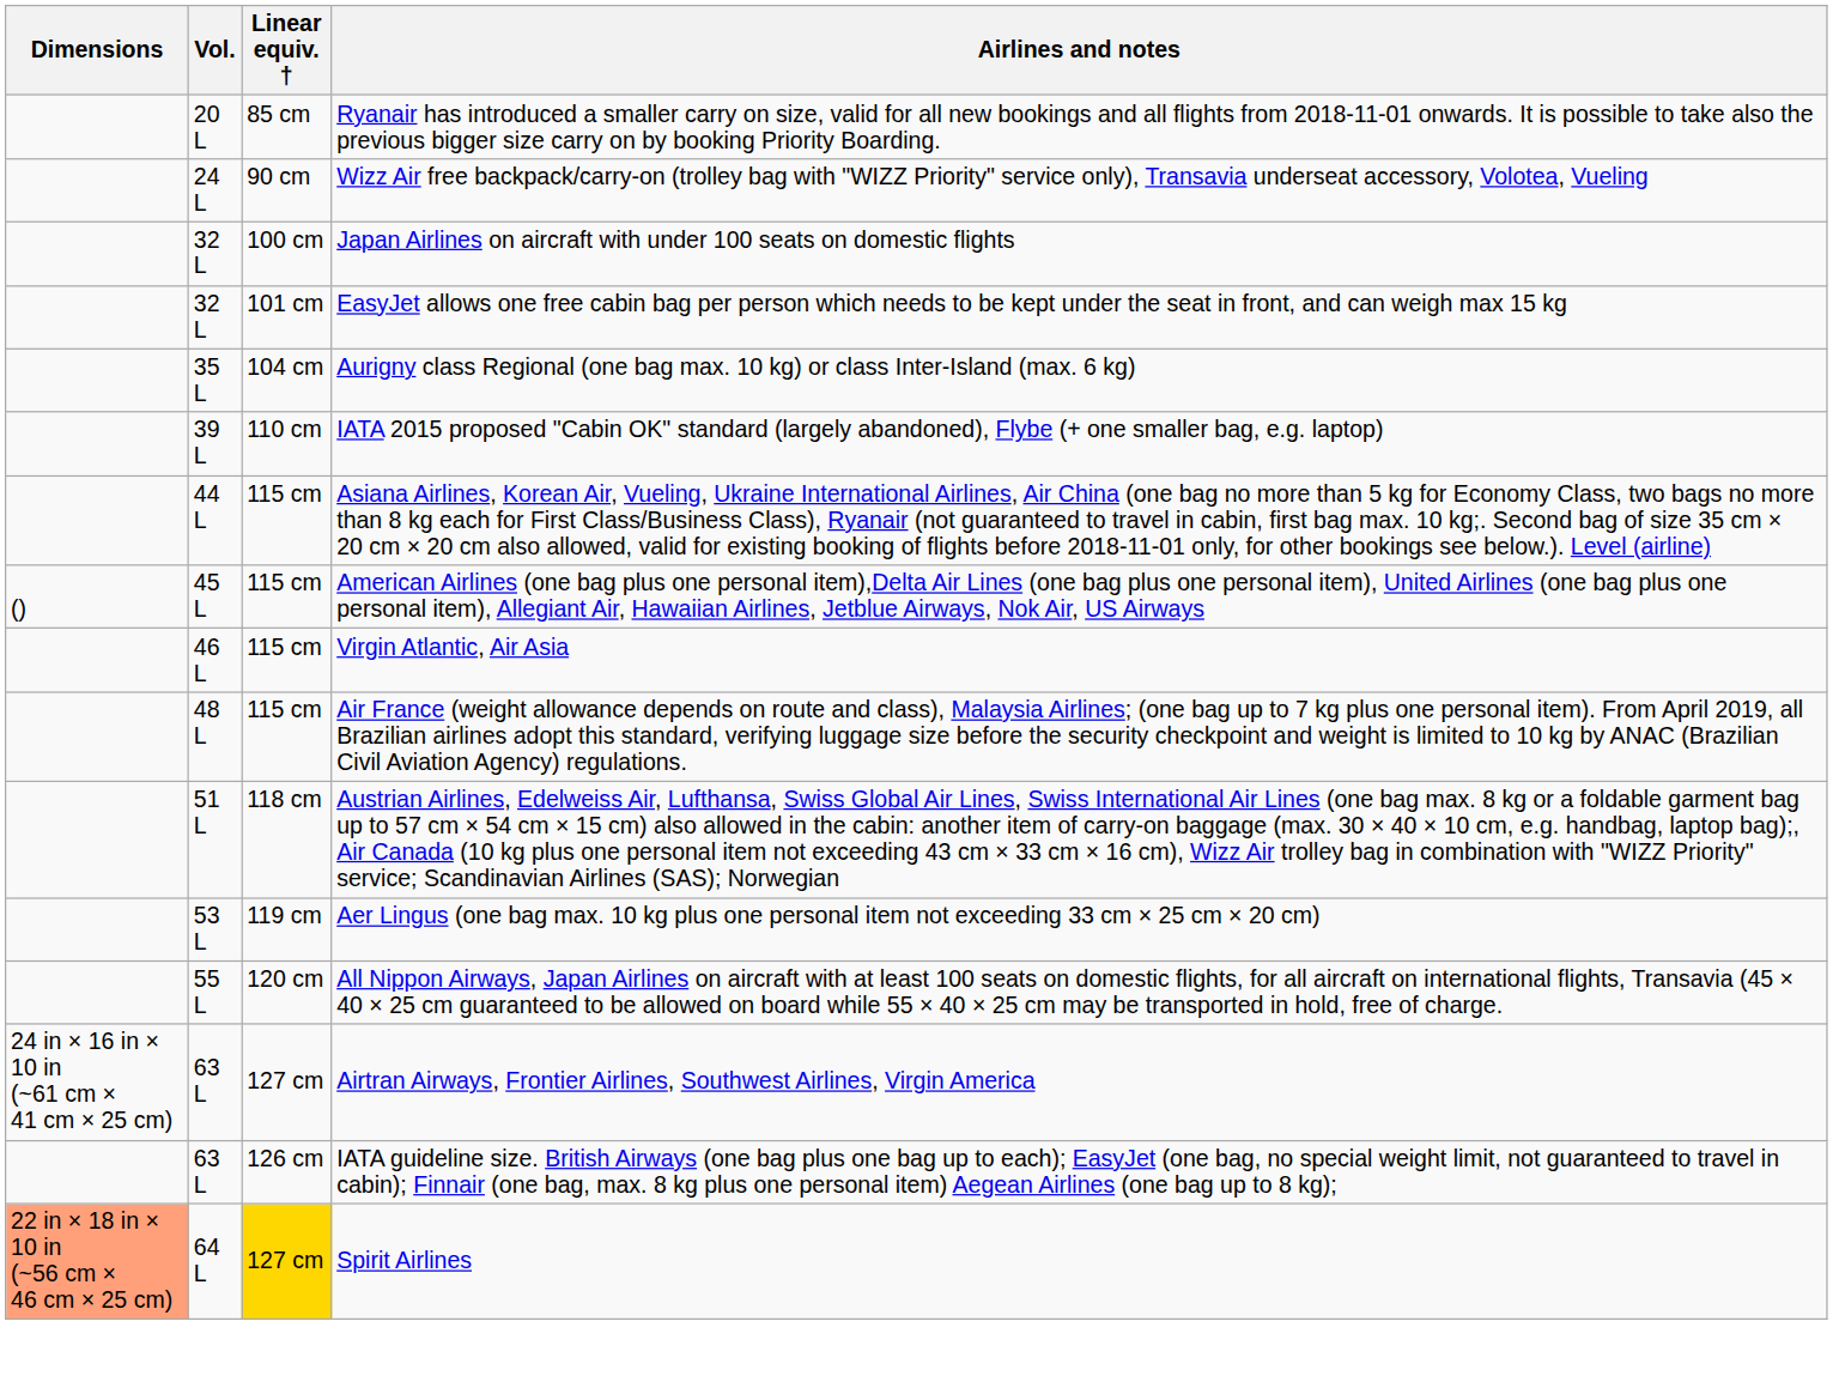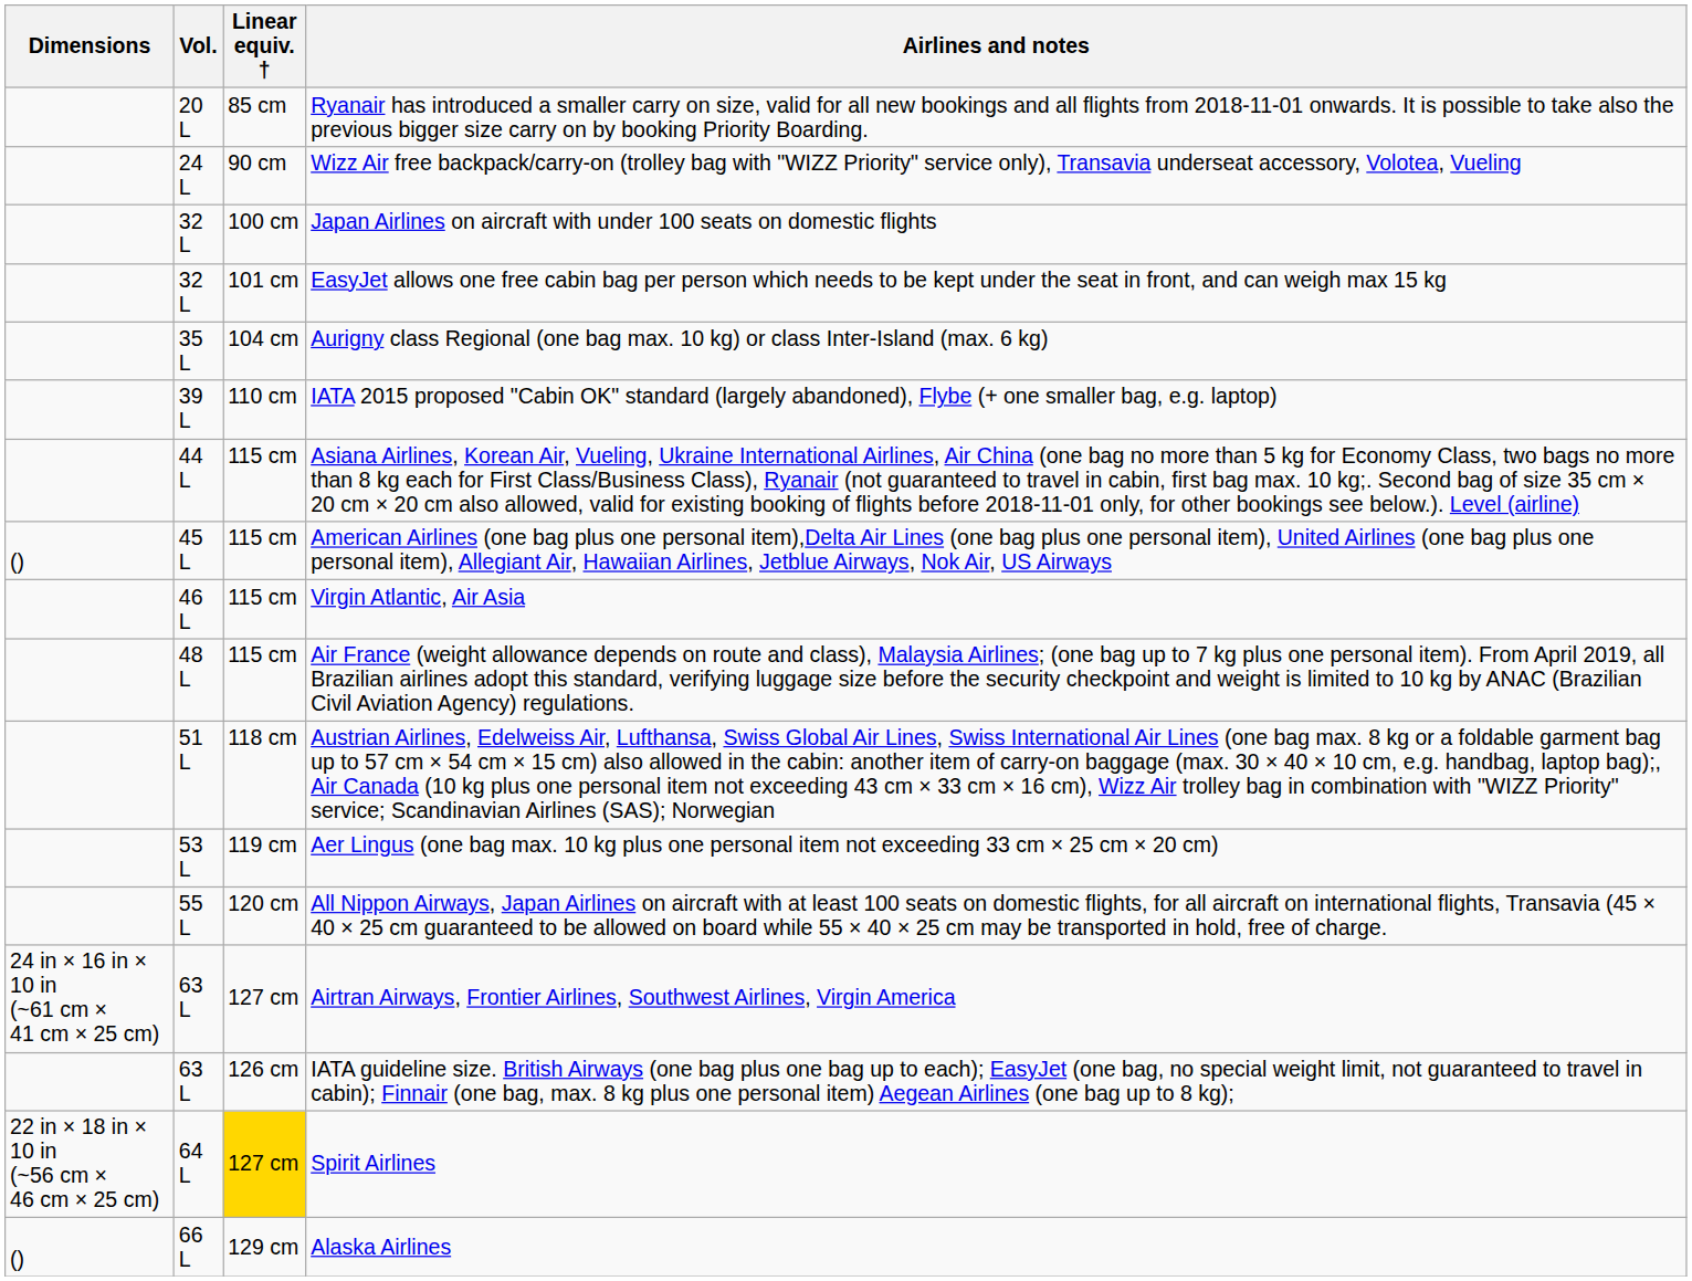Spirit Airlines | Dimensions: lightsalmon background -> no background
+ row: () | 66 L | 129 cm | Alaska Airlines
